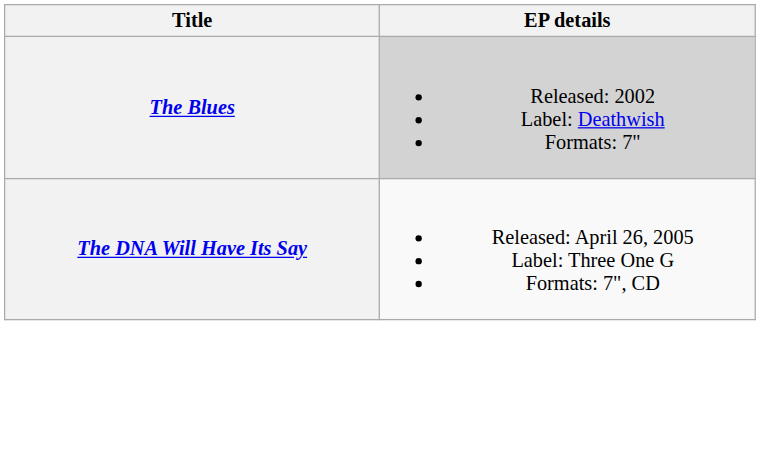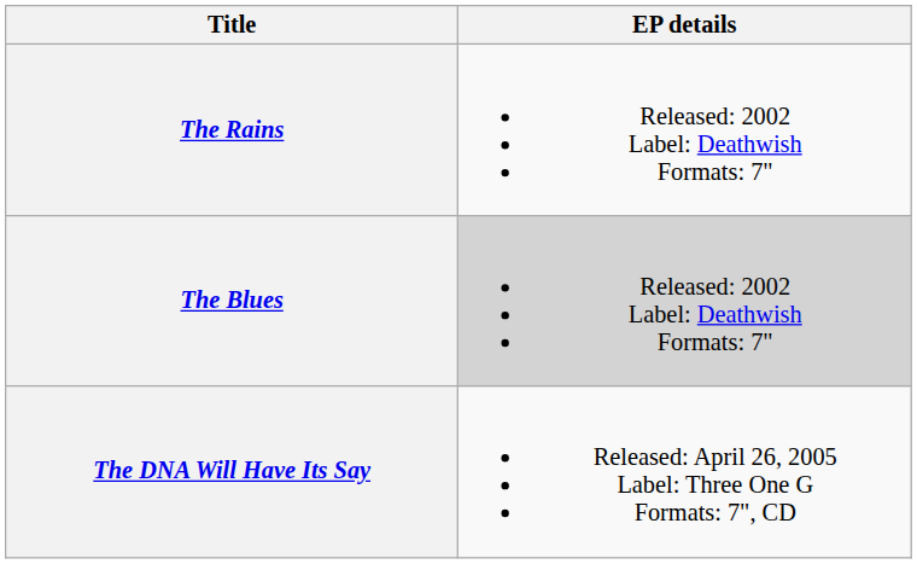+ row: The Rains | Released: 2002 Label: Deathwish Formats: 7"
